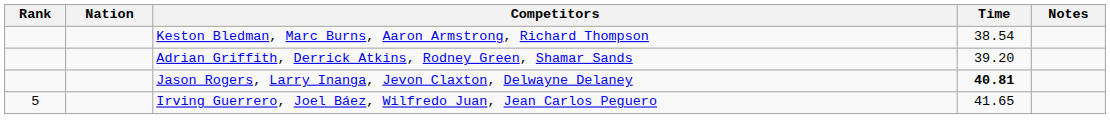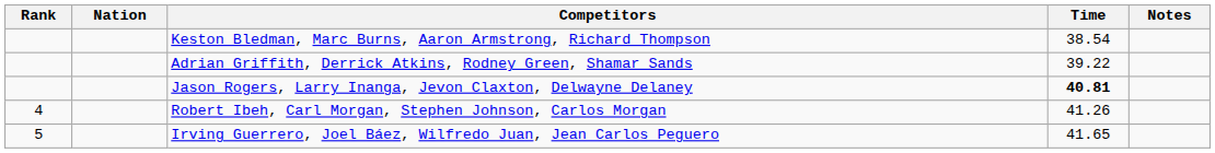Adrian Griffith, Derrick Atkins, Rodney Green, Shamar Sands | Time: 39.20 -> 39.22
+ row: 4 | Robert Ibeh, Carl Morgan, Stephen Johnson, Carlos Morgan | 41.26
